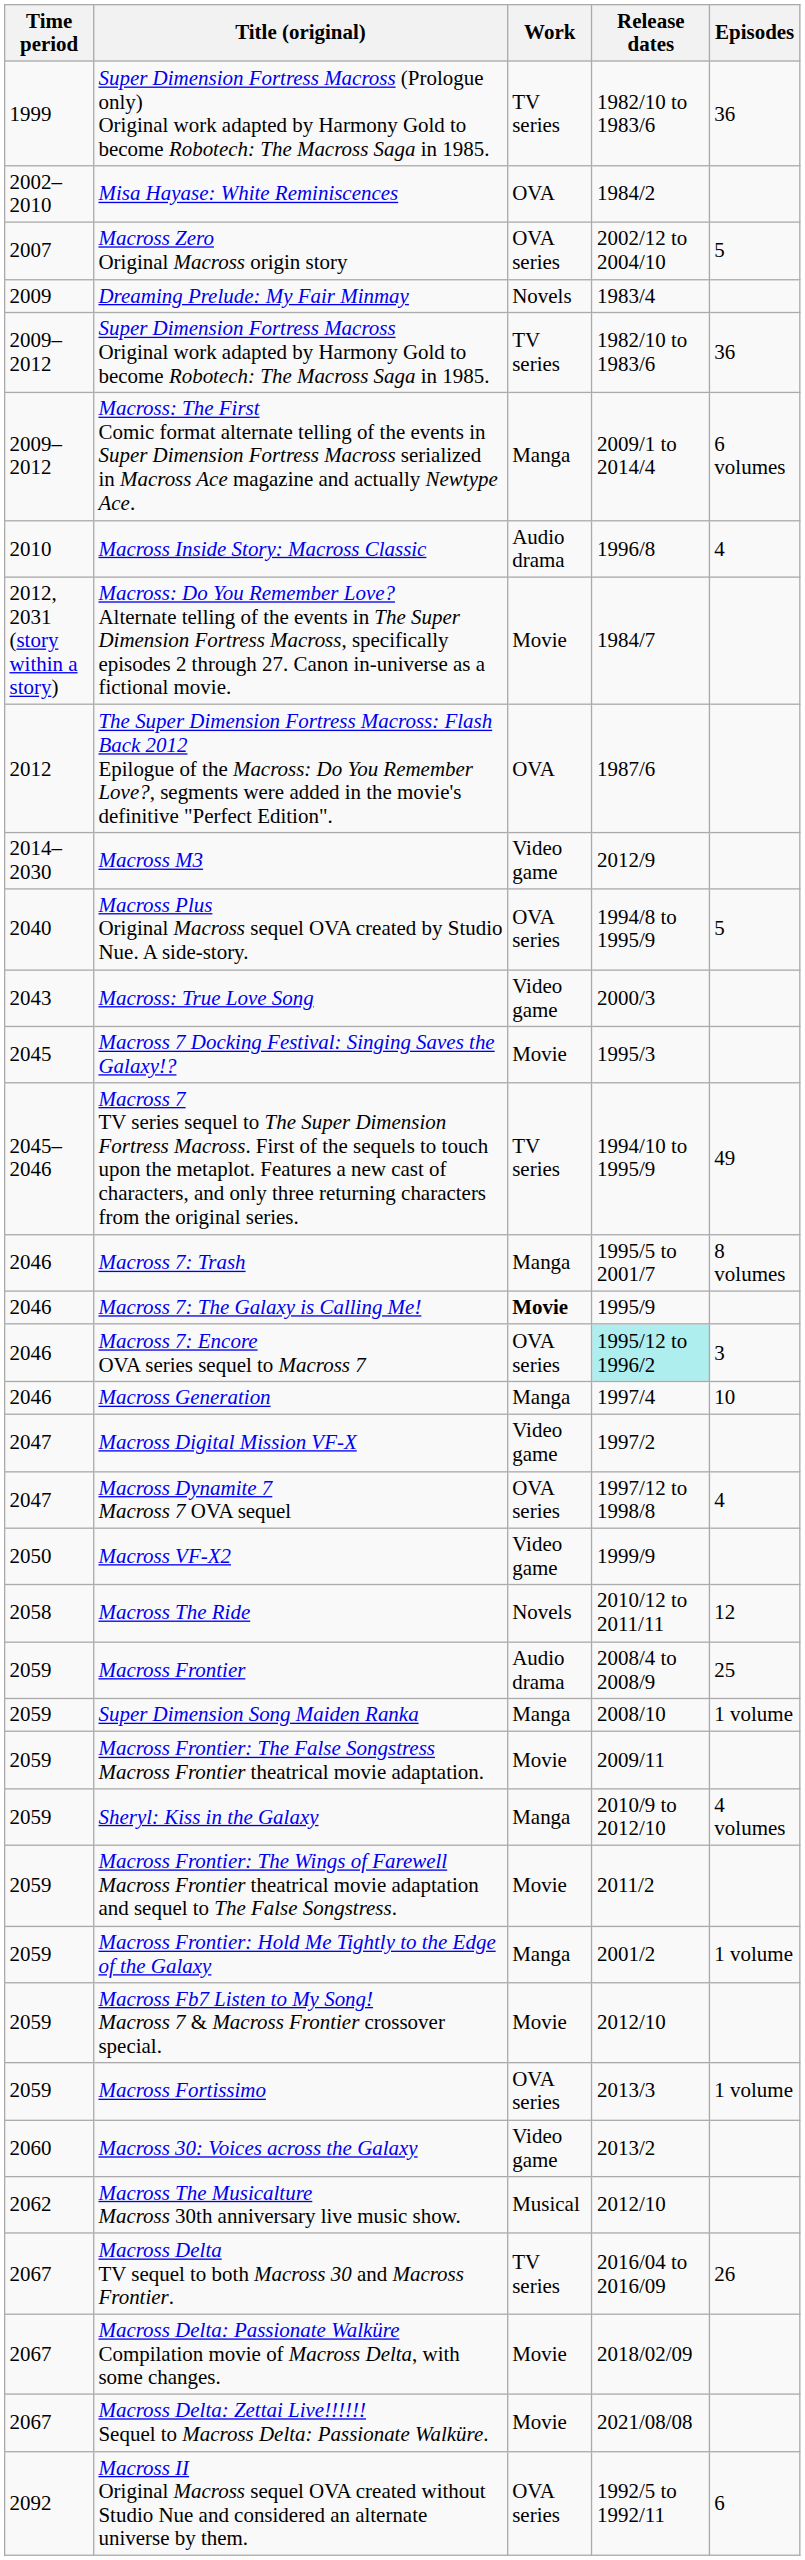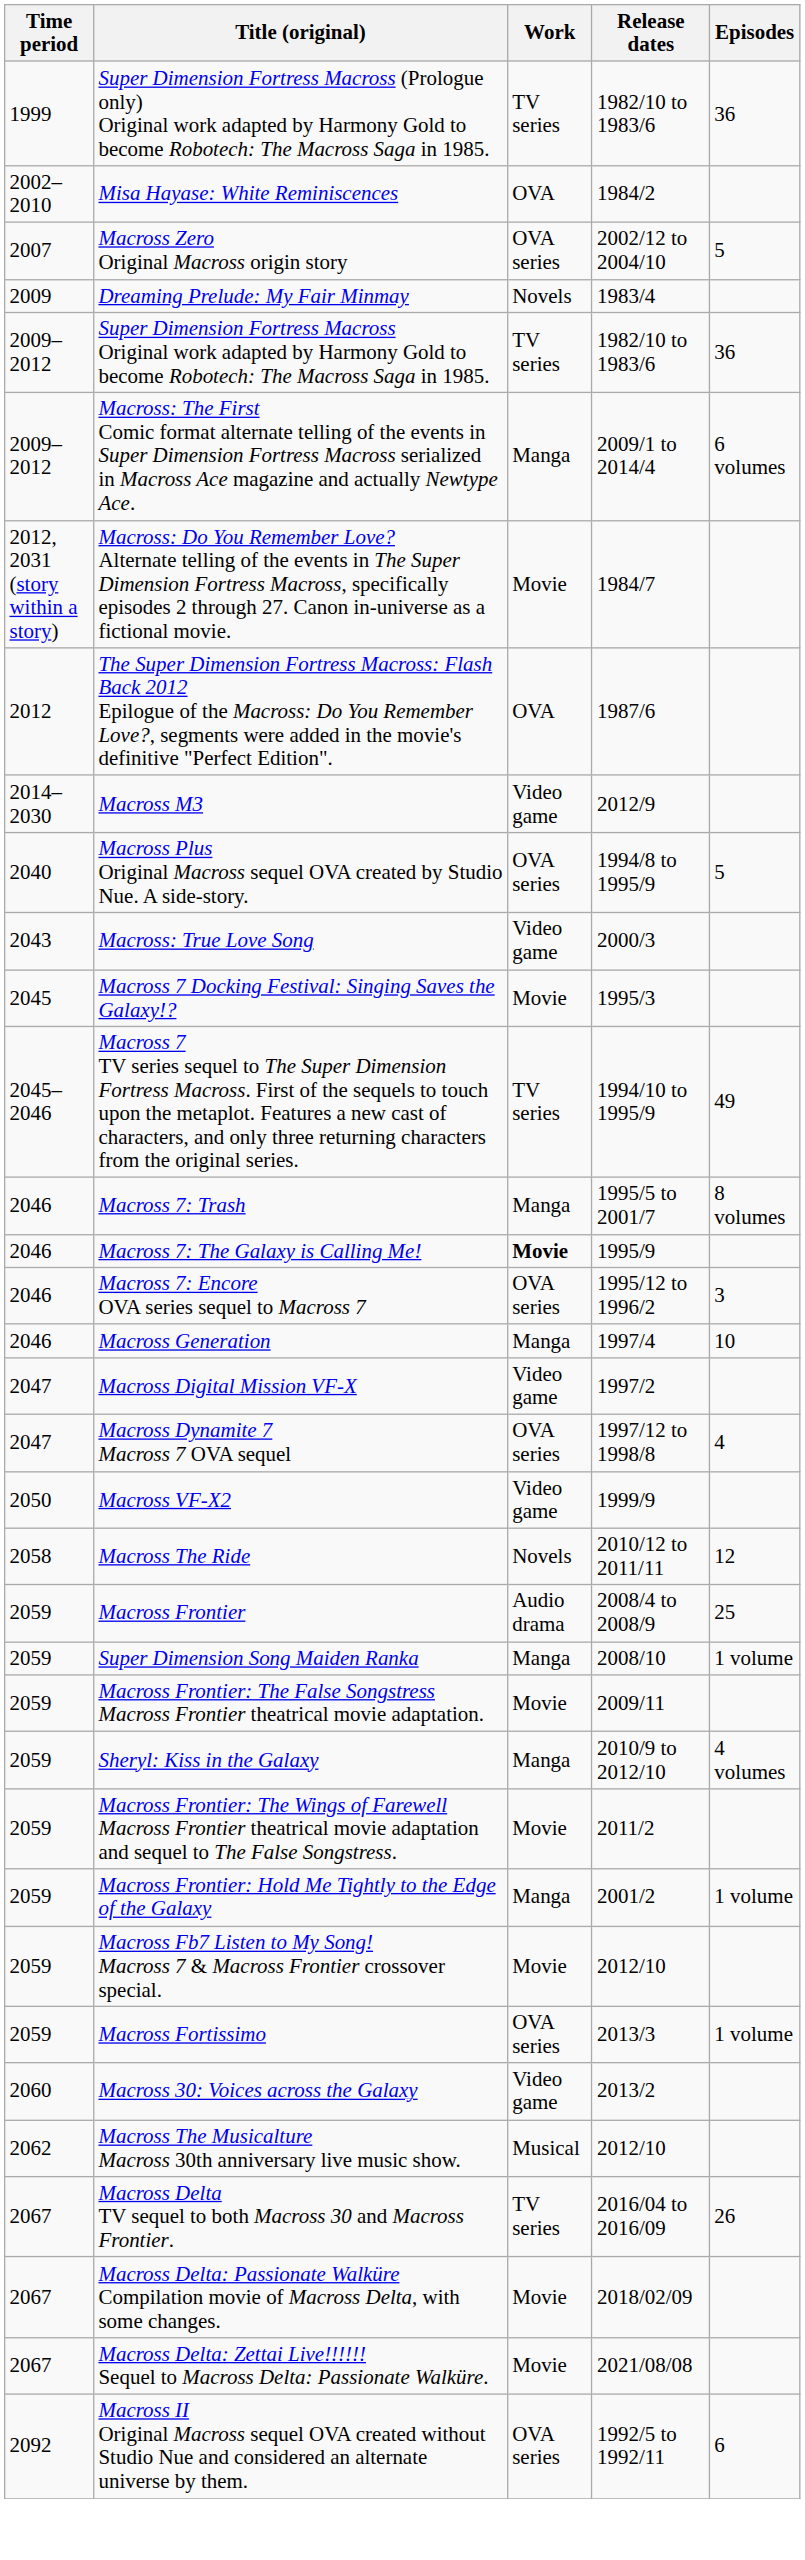- row: 2010 | Macross Inside Story: Macross Classic | Audio drama | 1996/8 | 4
Macross 7: Encore OVA series sequel to Macross 7 | Release dates: paleturquoise background -> no background
